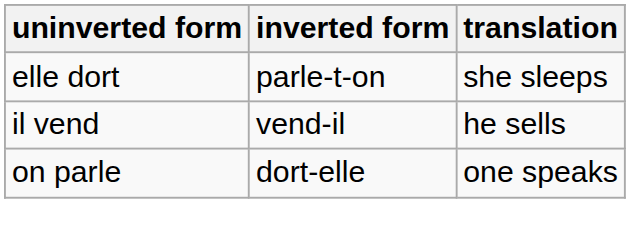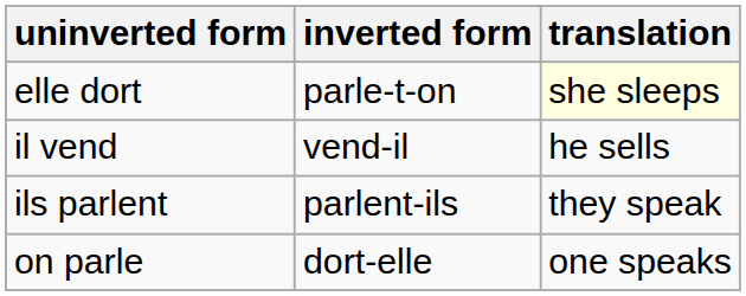elle dort | translation: no background -> lightyellow background
+ row: ils parlent | parlent-ils | they speak
